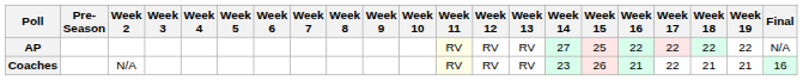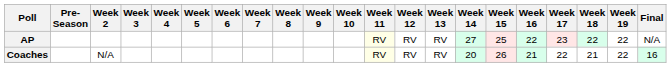AP | Week 17: 22 -> 23
Coaches | Week 14: 23 -> 20
Coaches | Week 19: 21 -> 22
